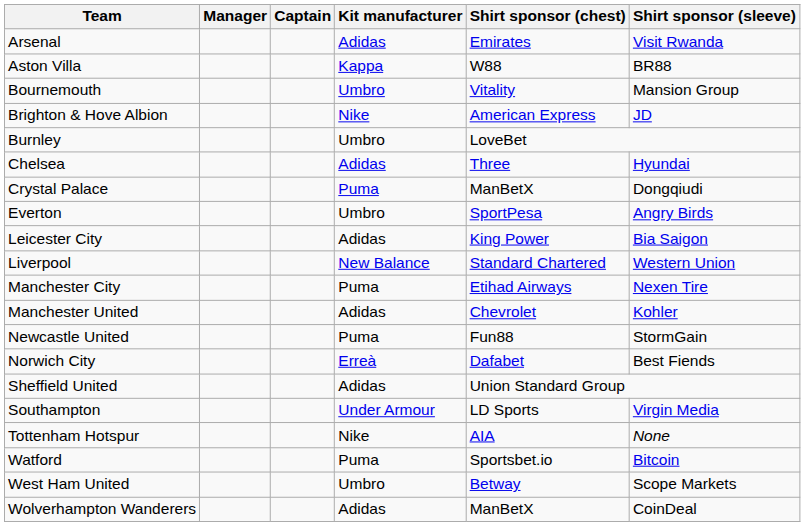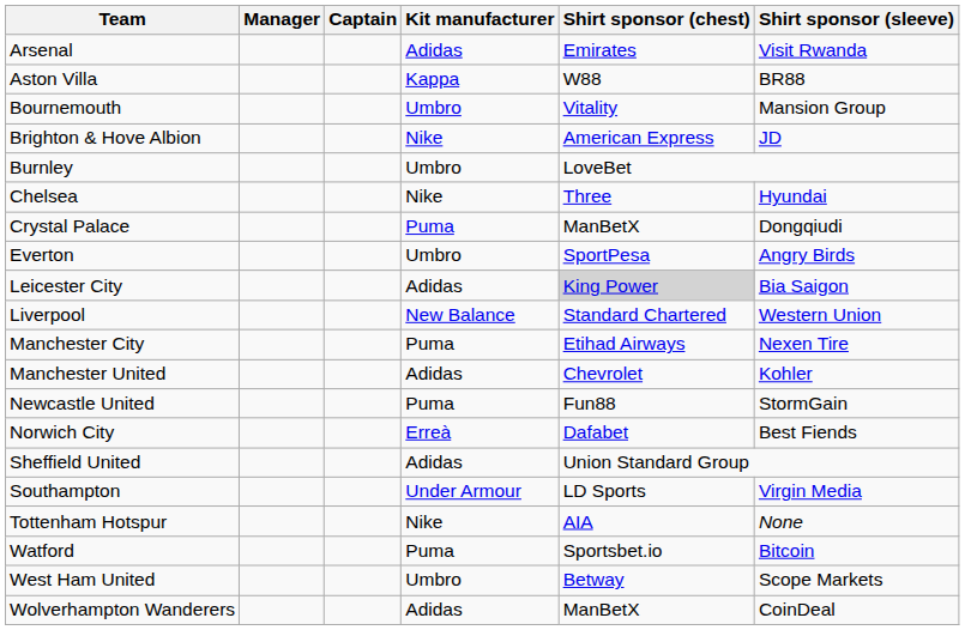Chelsea | Kit manufacturer: Adidas -> Nike
Leicester City | Shirt sponsor (chest): no background -> lightgrey background
